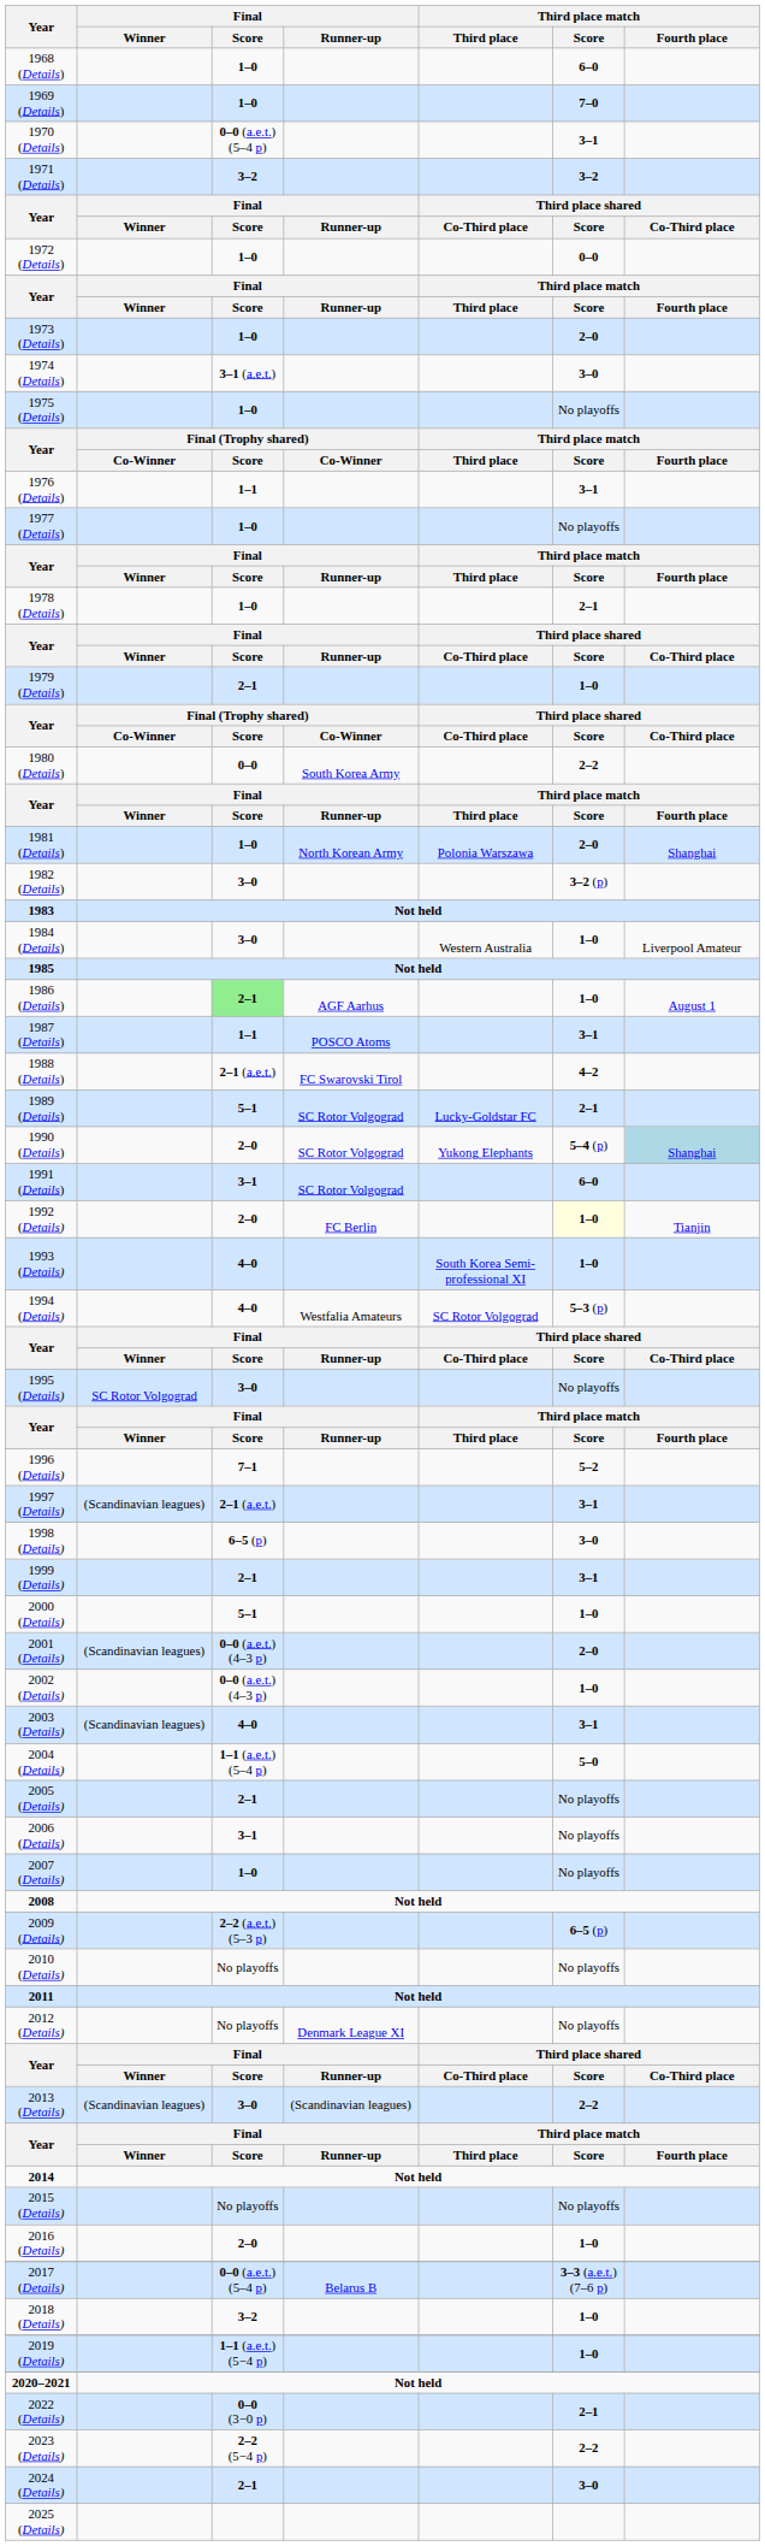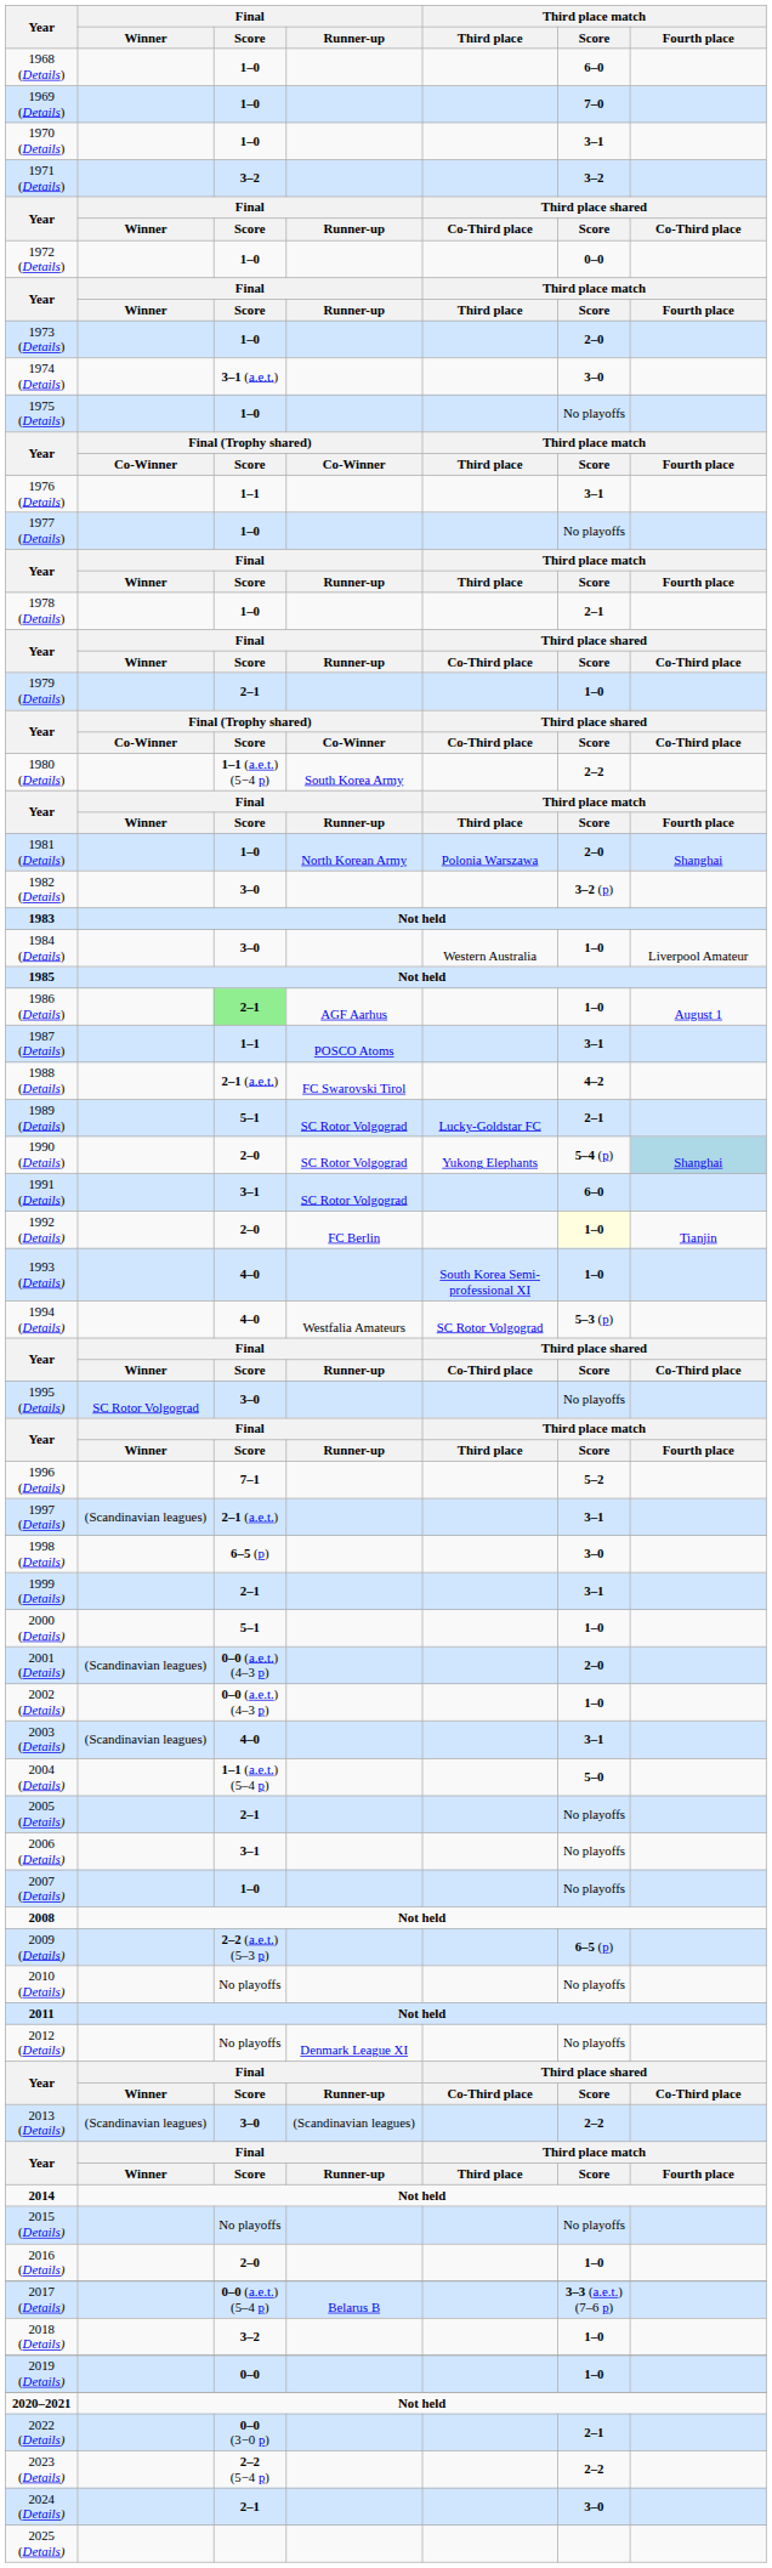1970 (Details) | Final / Score: 0–0 (a.e.t.) (5–4 p) -> 1–0
1980 (Details) | Final / Score: 0–0 -> 1–1 (a.e.t.) (5−4 p)
2019 (Details) | Final / Score: 1–1 (a.e.t.) (5−4 p) -> 0–0
